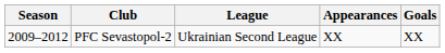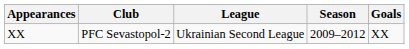columns swapped: Season <-> Appearances
